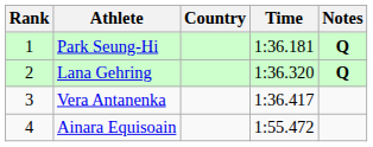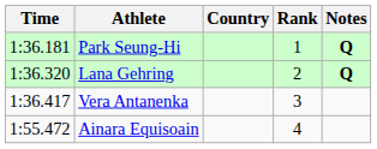columns swapped: Rank <-> Time
